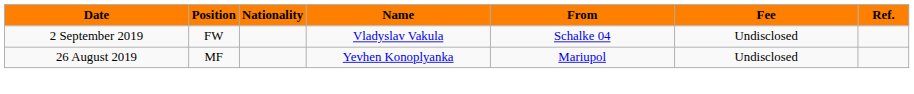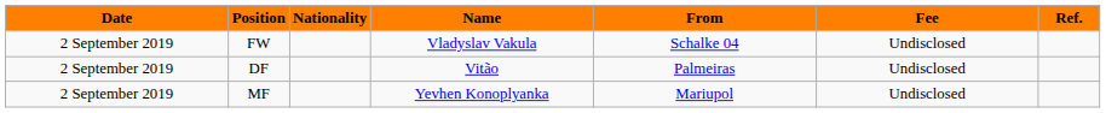+ row: 2 September 2019 | DF | Vitão | Palmeiras | Undisclosed
MF | Date: 26 August 2019 -> 2 September 2019
